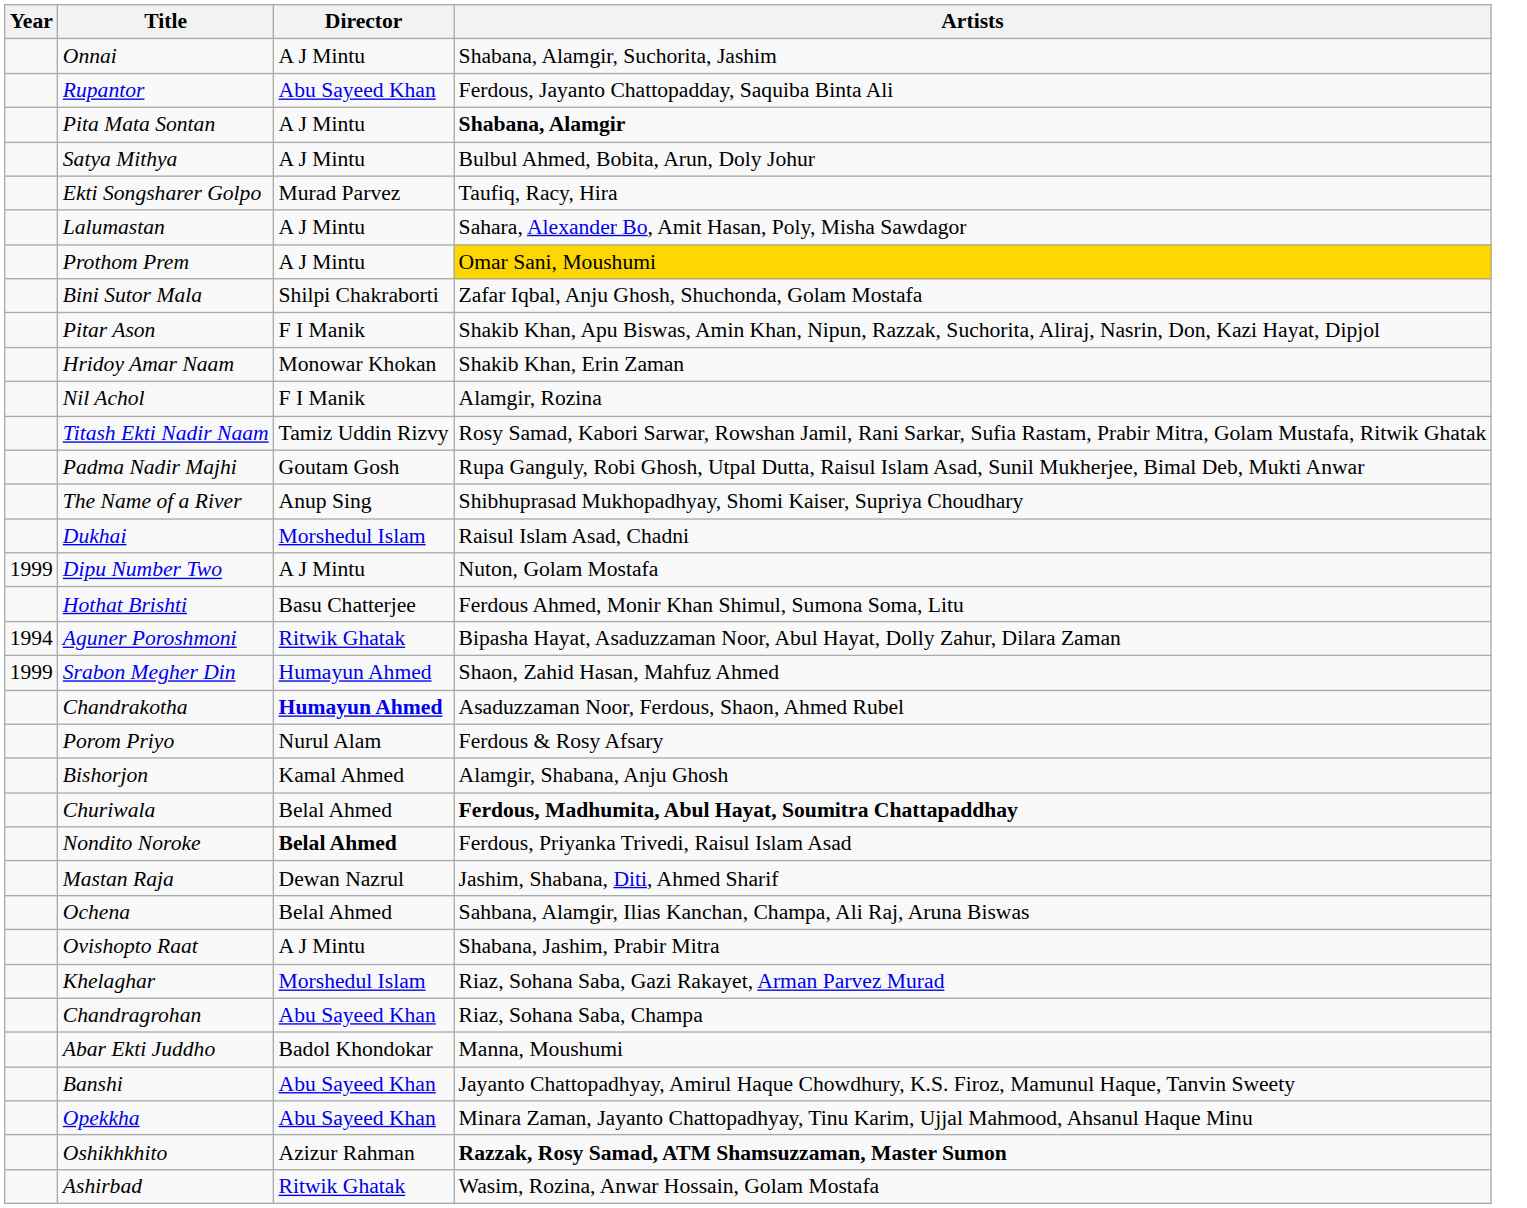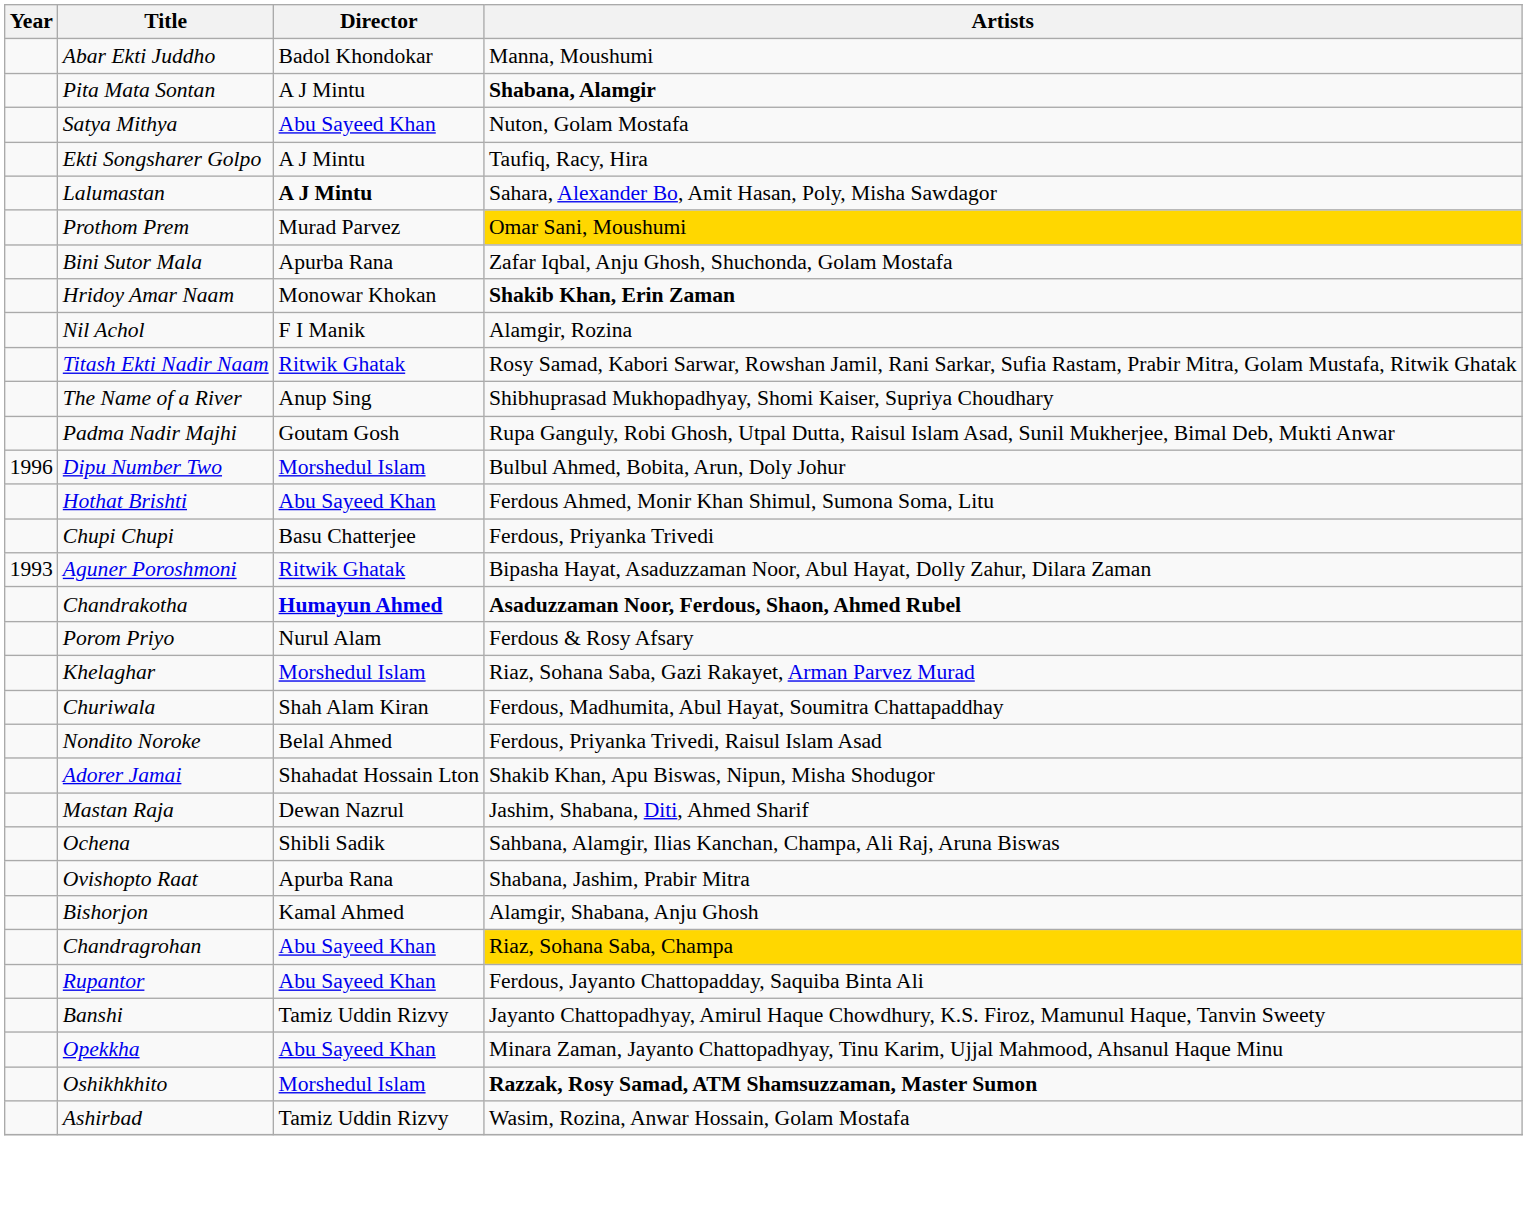- row: Onnai | A J Mintu | Shabana, Alamgir, Suchorita, Jashim
rows swapped: Abar Ekti Juddho <-> Rupantor
Satya Mithya | Director: A J Mintu -> Abu Sayeed Khan
Satya Mithya | Artists: Bulbul Ahmed, Bobita, Arun, Doly Johur -> Nuton, Golam Mostafa
Ekti Songsharer Golpo | Director: Murad Parvez -> A J Mintu
Lalumastan | Director: normal -> bold
Prothom Prem | Director: A J Mintu -> Murad Parvez
Bini Sutor Mala | Director: Shilpi Chakraborti -> Apurba Rana
- row: Pitar Ason | F I Manik | Shakib Khan, Apu Biswas, Amin Khan, Nipun, Razzak, Suchorita, Aliraj, Nasrin, Don, Kazi Hayat, Dipjol
Hridoy Amar Naam | Artists: normal -> bold
Titash Ekti Nadir Naam | Director: Tamiz Uddin Rizvy -> Ritwik Ghatak
rows swapped: Padma Nadir Majhi <-> The Name of a River
- row: Dukhai | Morshedul Islam | Raisul Islam Asad, Chadni
Dipu Number Two | Year: 1999 -> 1996
Dipu Number Two | Director: A J Mintu -> Morshedul Islam
Dipu Number Two | Artists: Nuton, Golam Mostafa -> Bulbul Ahmed, Bobita, Arun, Doly Johur
Hothat Brishti | Director: Basu Chatterjee -> Abu Sayeed Khan
+ row: Chupi Chupi | Basu Chatterjee | Ferdous, Priyanka Trivedi
Aguner Poroshmoni | Year: 1994 -> 1993
- row: 1999 | Srabon Megher Din | Humayun Ahmed | Shaon, Zahid Hasan, Mahfuz Ahmed
Chandrakotha | Artists: normal -> bold
rows swapped: Bishorjon <-> Khelaghar
Churiwala | Director: Belal Ahmed -> Shah Alam Kiran
Churiwala | Artists: bold -> normal
Nondito Noroke | Director: bold -> normal
+ row: Adorer Jamai | Shahadat Hossain Lton | Shakib Khan, Apu Biswas, Nipun, Misha Shodugor
Ochena | Director: Belal Ahmed -> Shibli Sadik
Ovishopto Raat | Director: A J Mintu -> Apurba Rana
Chandragrohan | Artists: no background -> gold background
Banshi | Director: Abu Sayeed Khan -> Tamiz Uddin Rizvy
Oshikhkhito | Director: Azizur Rahman -> Morshedul Islam
Ashirbad | Director: Ritwik Ghatak -> Tamiz Uddin Rizvy
